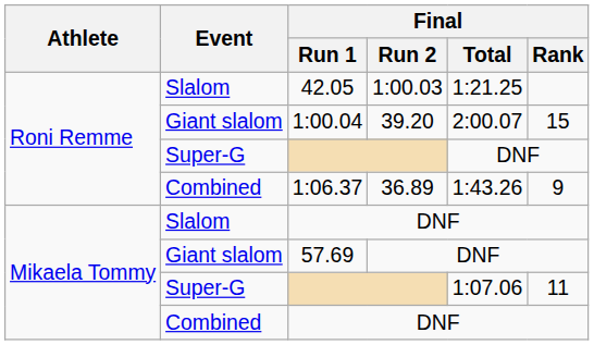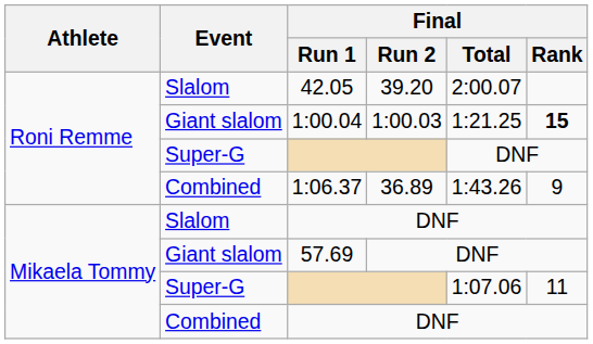42.05 | Final / Run 2: 1:00.03 -> 39.20
42.05 | Final / Total: 1:21.25 -> 2:00.07
1:00.04 | Final / Run 2: 39.20 -> 1:00.03
1:00.04 | Final / Total: 2:00.07 -> 1:21.25
1:00.04 | Final / Rank: normal -> bold
